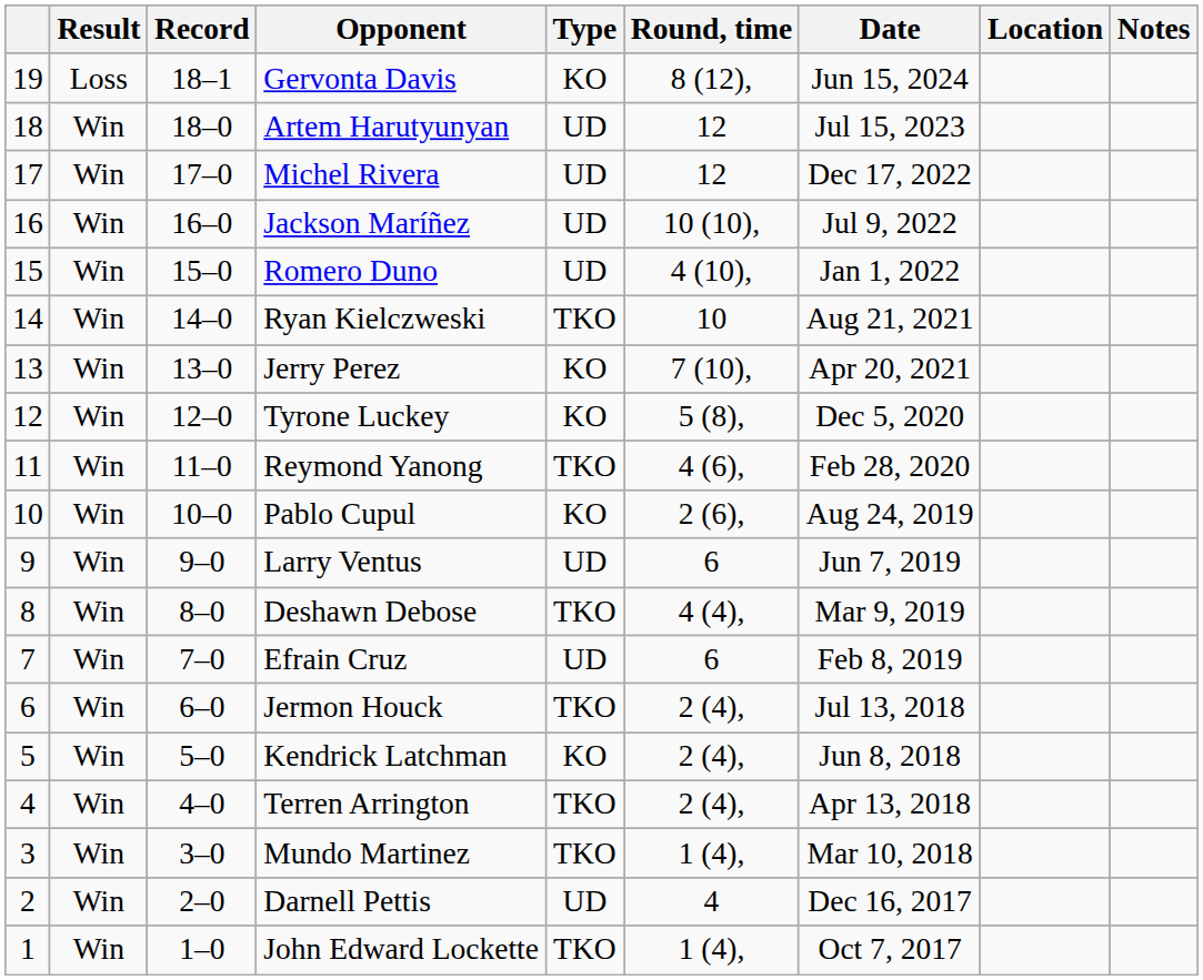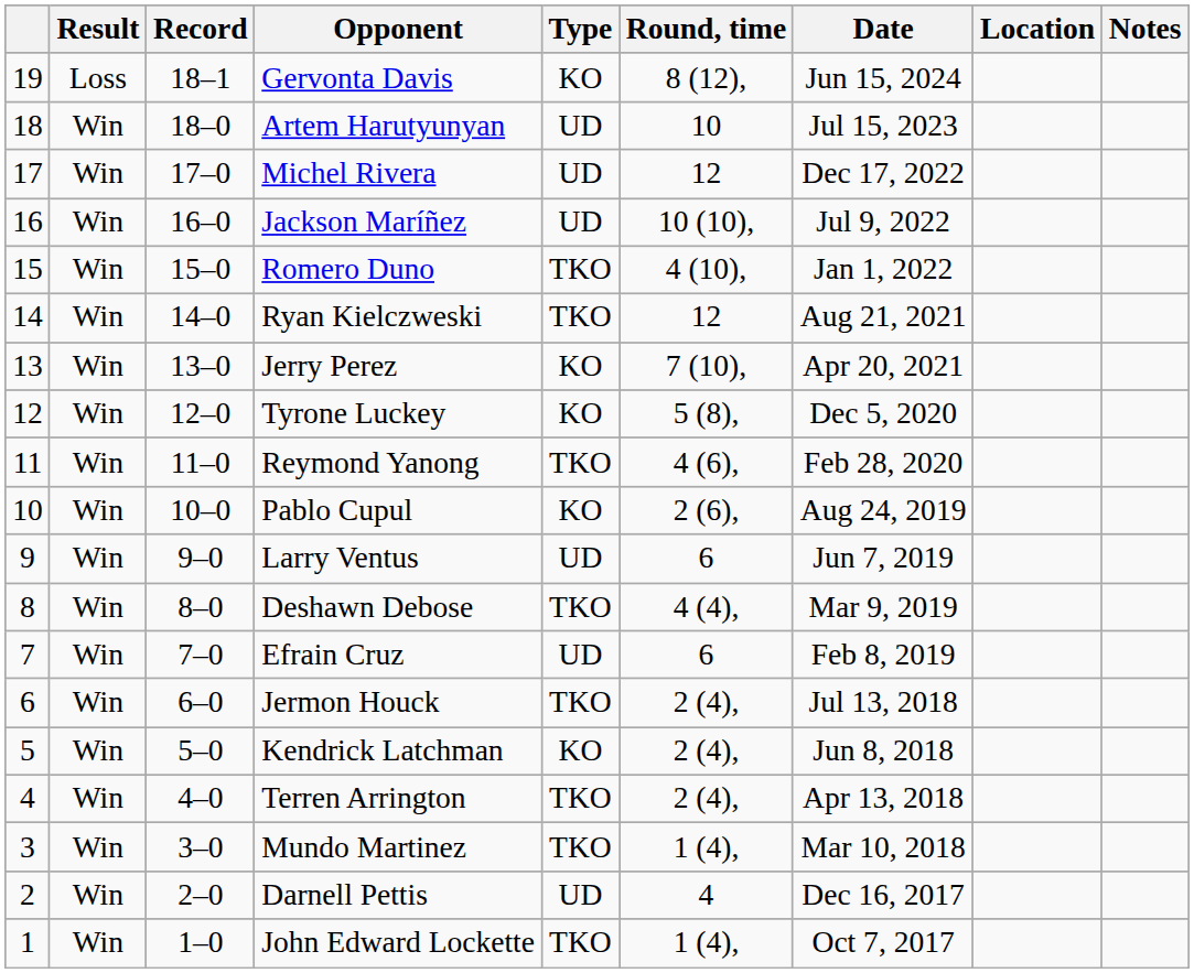Artem Harutyunyan | Round, time: 12 -> 10
Romero Duno | Type: UD -> TKO
Ryan Kielczweski | Round, time: 10 -> 12
